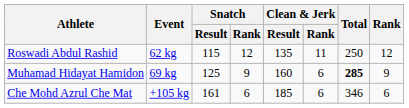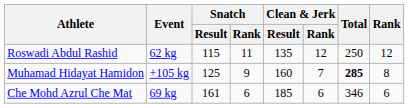Roswadi Abdul Rashid | Snatch / Rank: 12 -> 11
Roswadi Abdul Rashid | Clean & Jerk / Rank: 11 -> 12
Muhamad Hidayat Hamidon | Event: 69 kg -> +105 kg
Muhamad Hidayat Hamidon | Clean & Jerk / Rank: 6 -> 7
Muhamad Hidayat Hamidon | Rank: 9 -> 8
Che Mohd Azrul Che Mat | Event: +105 kg -> 69 kg
